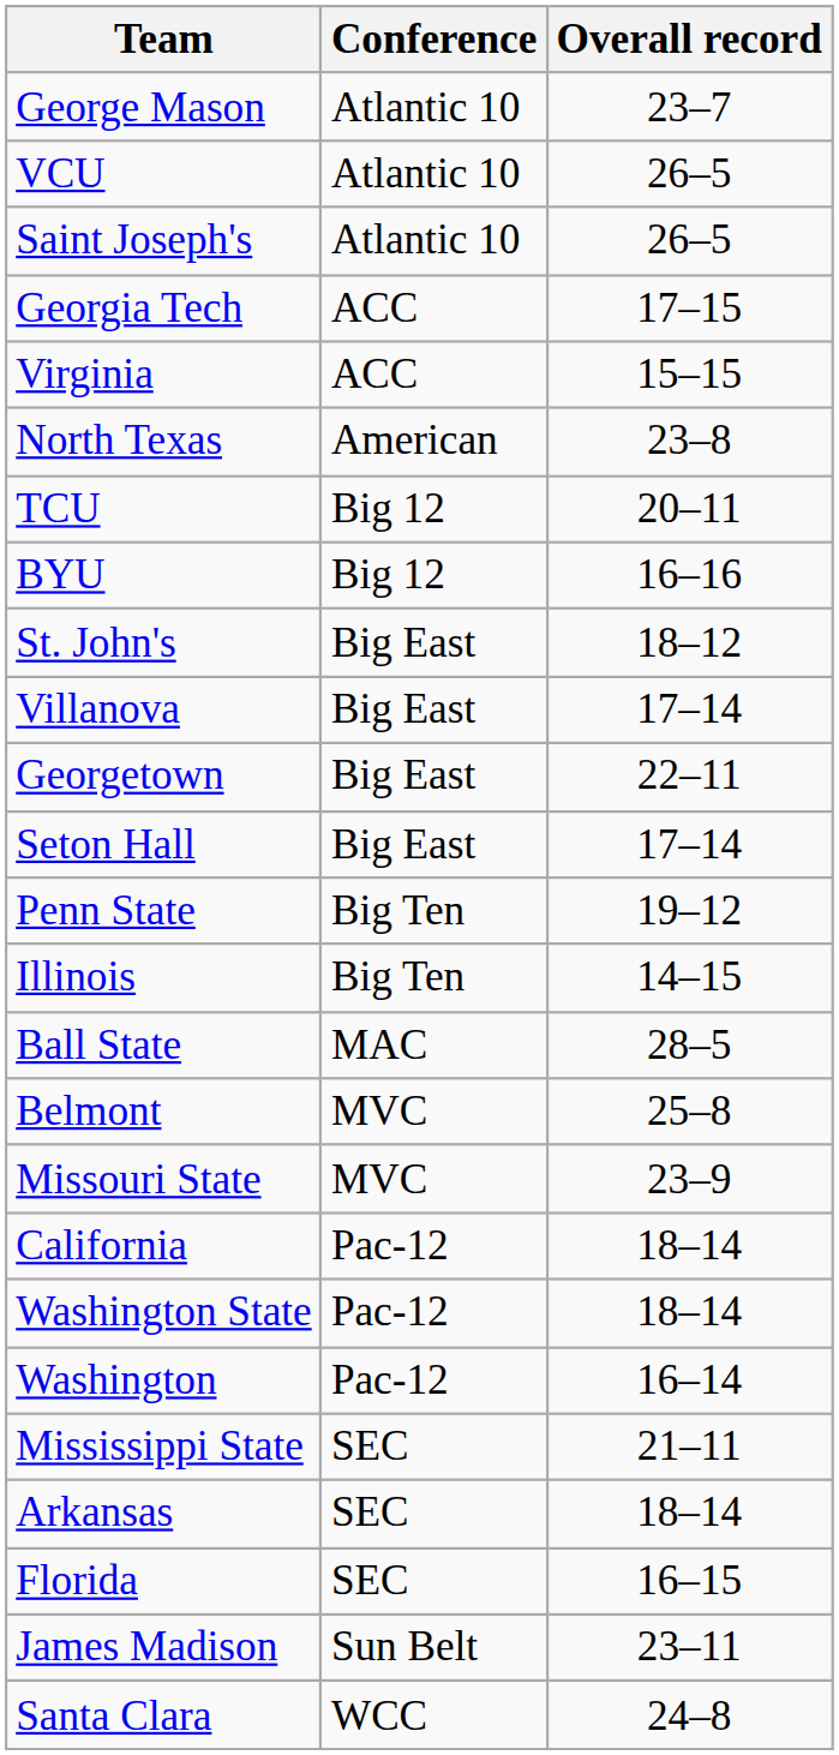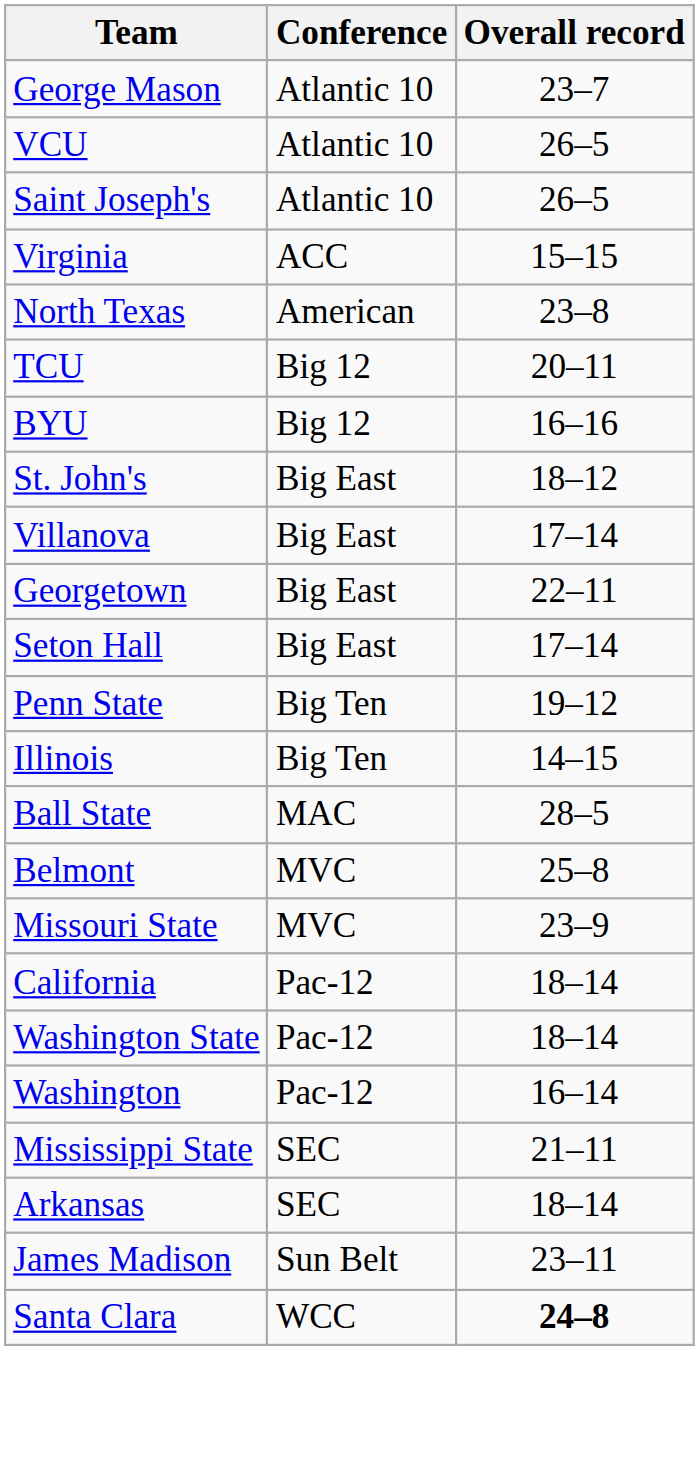- row: Georgia Tech | ACC | 17–15
- row: Florida | SEC | 16–15
Santa Clara | Overall record: normal -> bold
